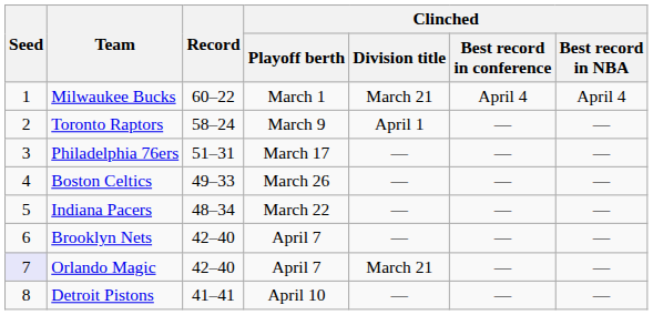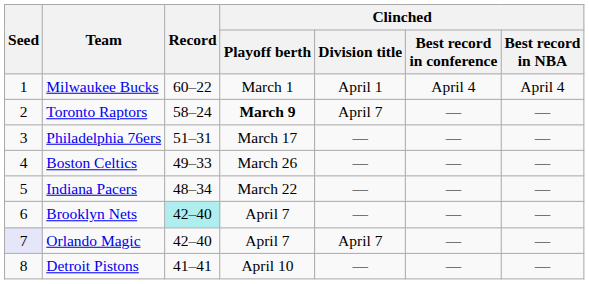Milwaukee Bucks | Clinched / Division title: March 21 -> April 1
Toronto Raptors | Clinched / Playoff berth: normal -> bold
Toronto Raptors | Clinched / Division title: April 1 -> April 7
Brooklyn Nets | Record: no background -> paleturquoise background
Orlando Magic | Clinched / Division title: March 21 -> April 7
